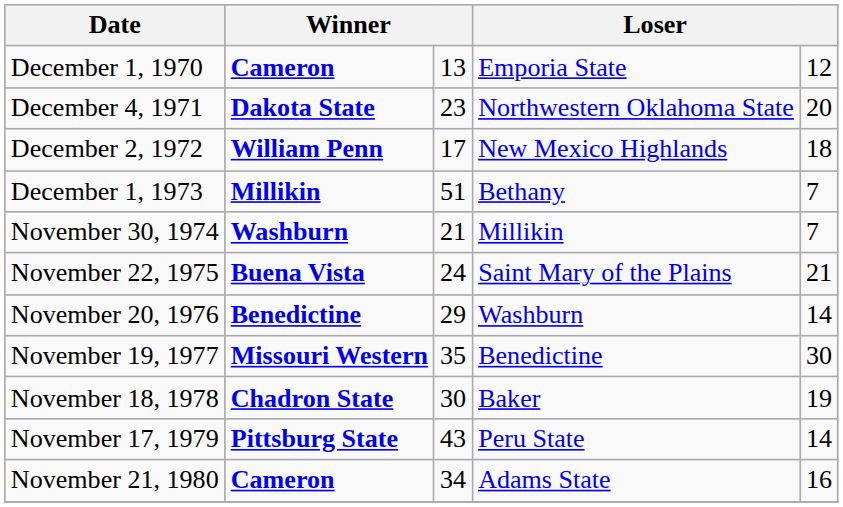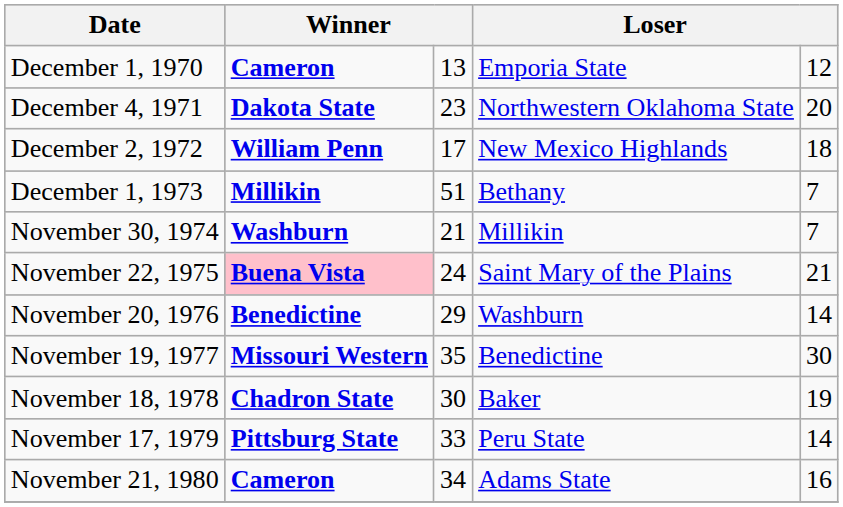November 22, 1975 | column 2: no background -> pink background
November 17, 1979 | column 3: 43 -> 33
